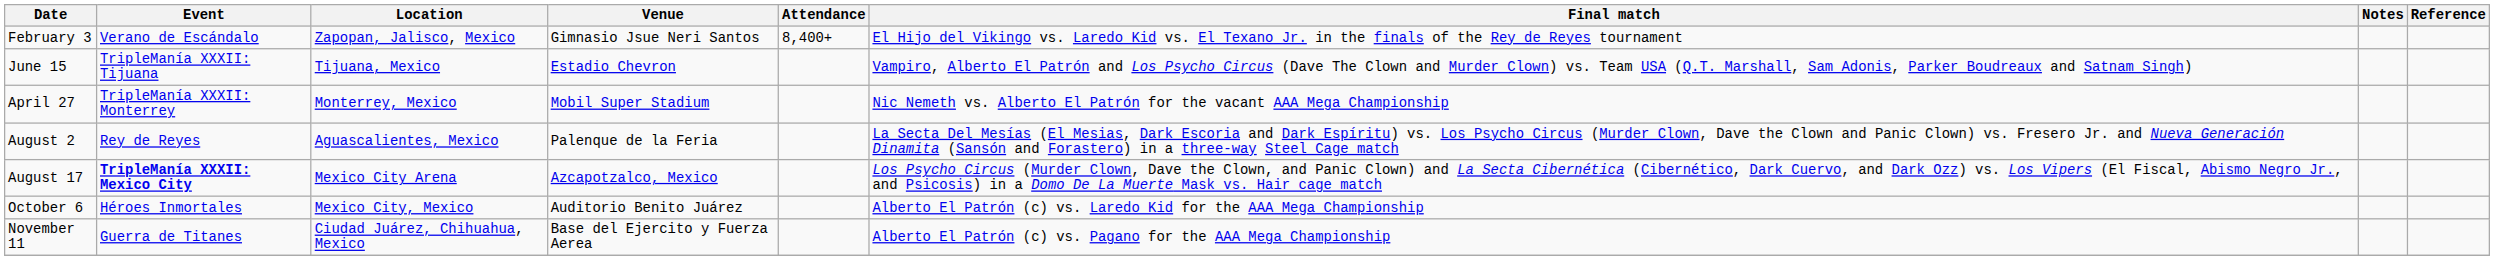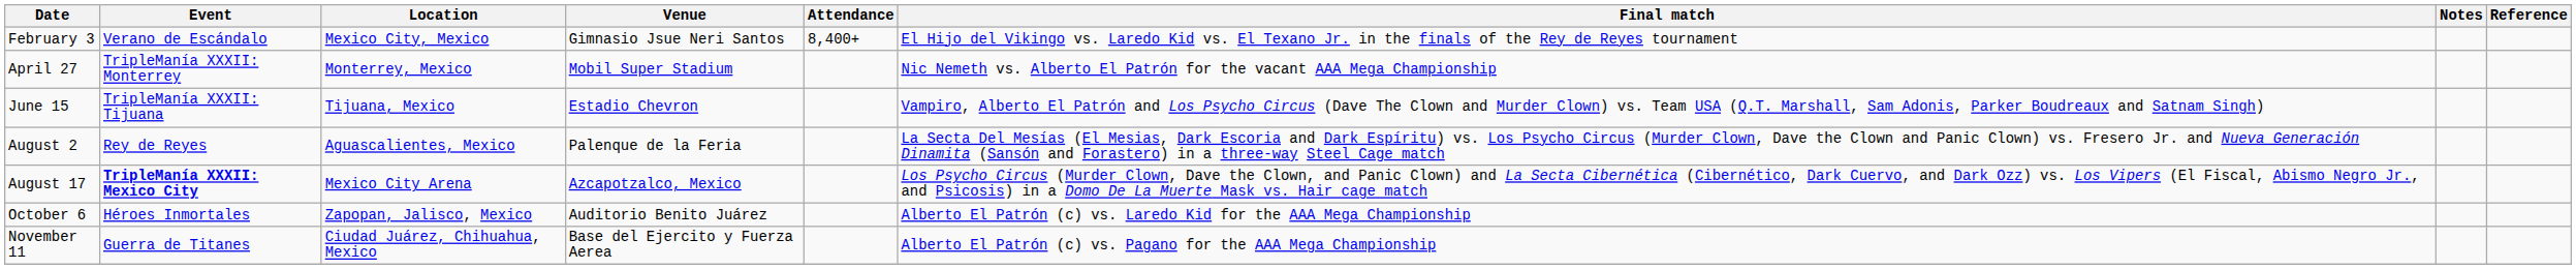February 3 | Location: Zapopan, Jalisco, Mexico -> Mexico City, Mexico
rows swapped: April 27 <-> June 15
October 6 | Location: Mexico City, Mexico -> Zapopan, Jalisco, Mexico
